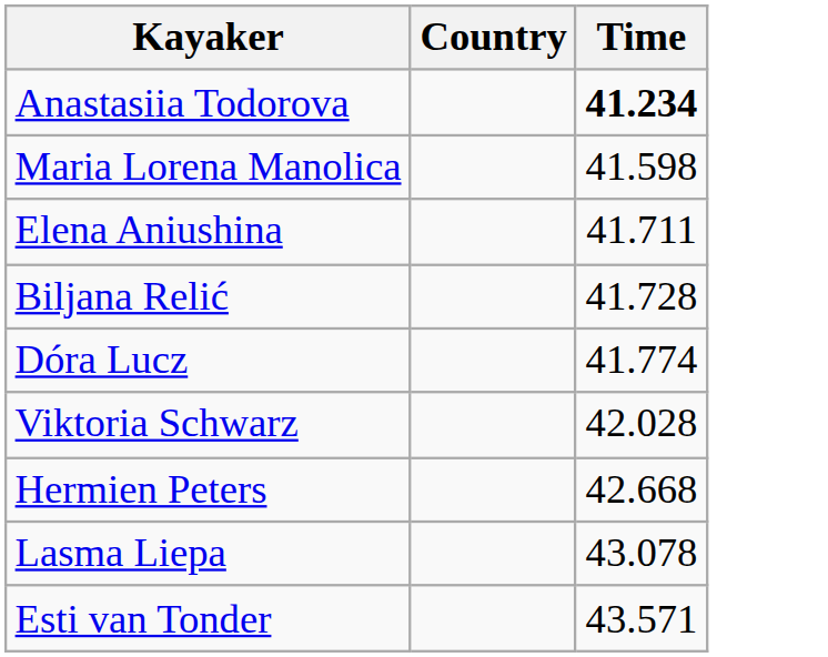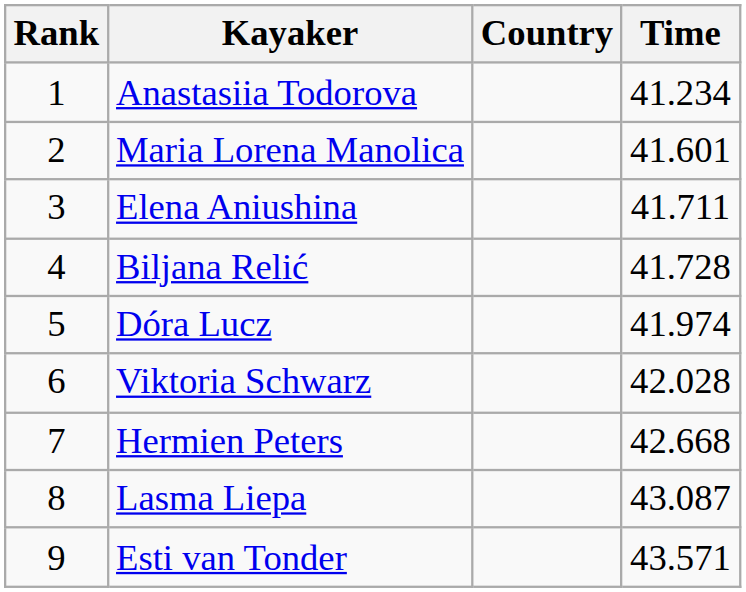+ column: Rank | 1 | 2 | 3 | 4 | 5 | 6 | 7 | 8 | 9
Anastasiia Todorova | Time: bold -> normal
Maria Lorena Manolica | Time: 41.598 -> 41.601
Dóra Lucz | Time: 41.774 -> 41.974
Lasma Liepa | Time: 43.078 -> 43.087
